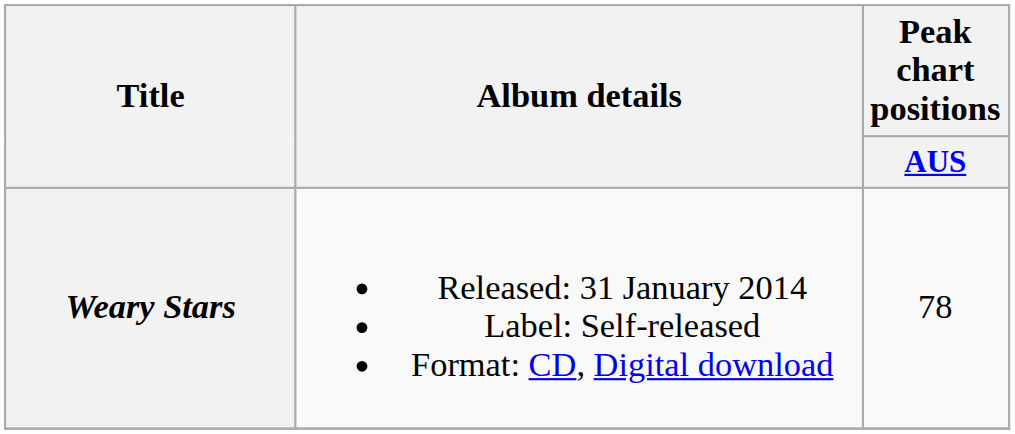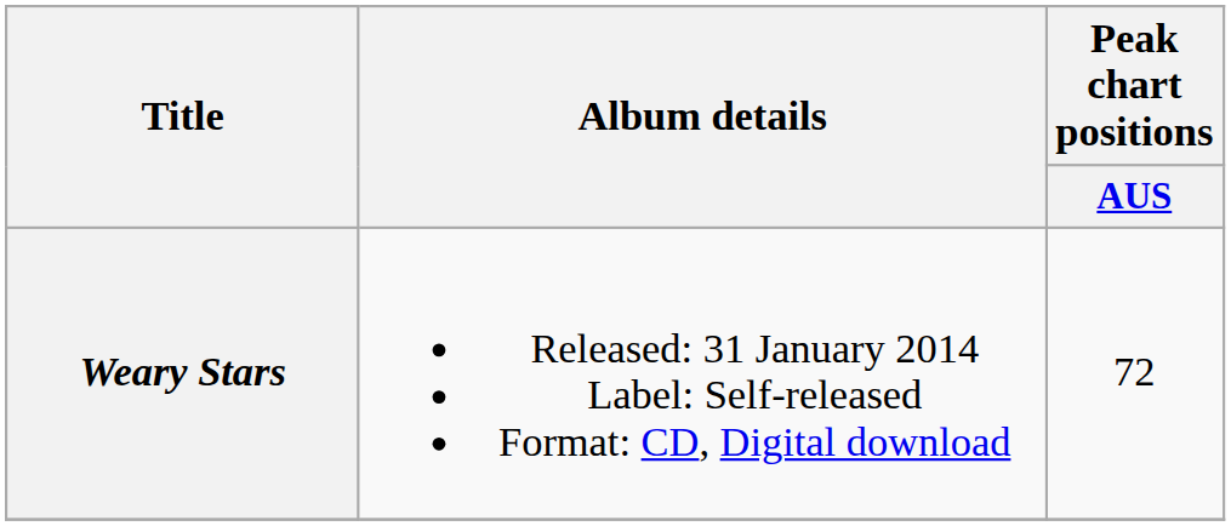Weary Stars | Peak chart positions / AUS: 78 -> 72
